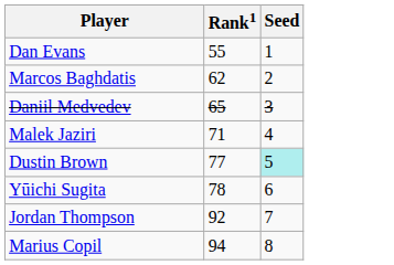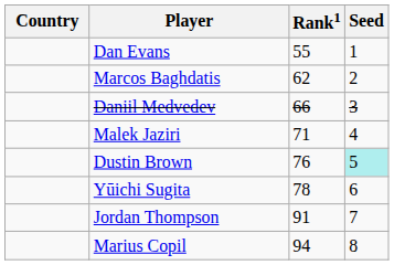+ column: Country
Daniil Medvedev | Rank1: 65 -> 66
Dustin Brown | Rank1: 77 -> 76
Jordan Thompson | Rank1: 92 -> 91
